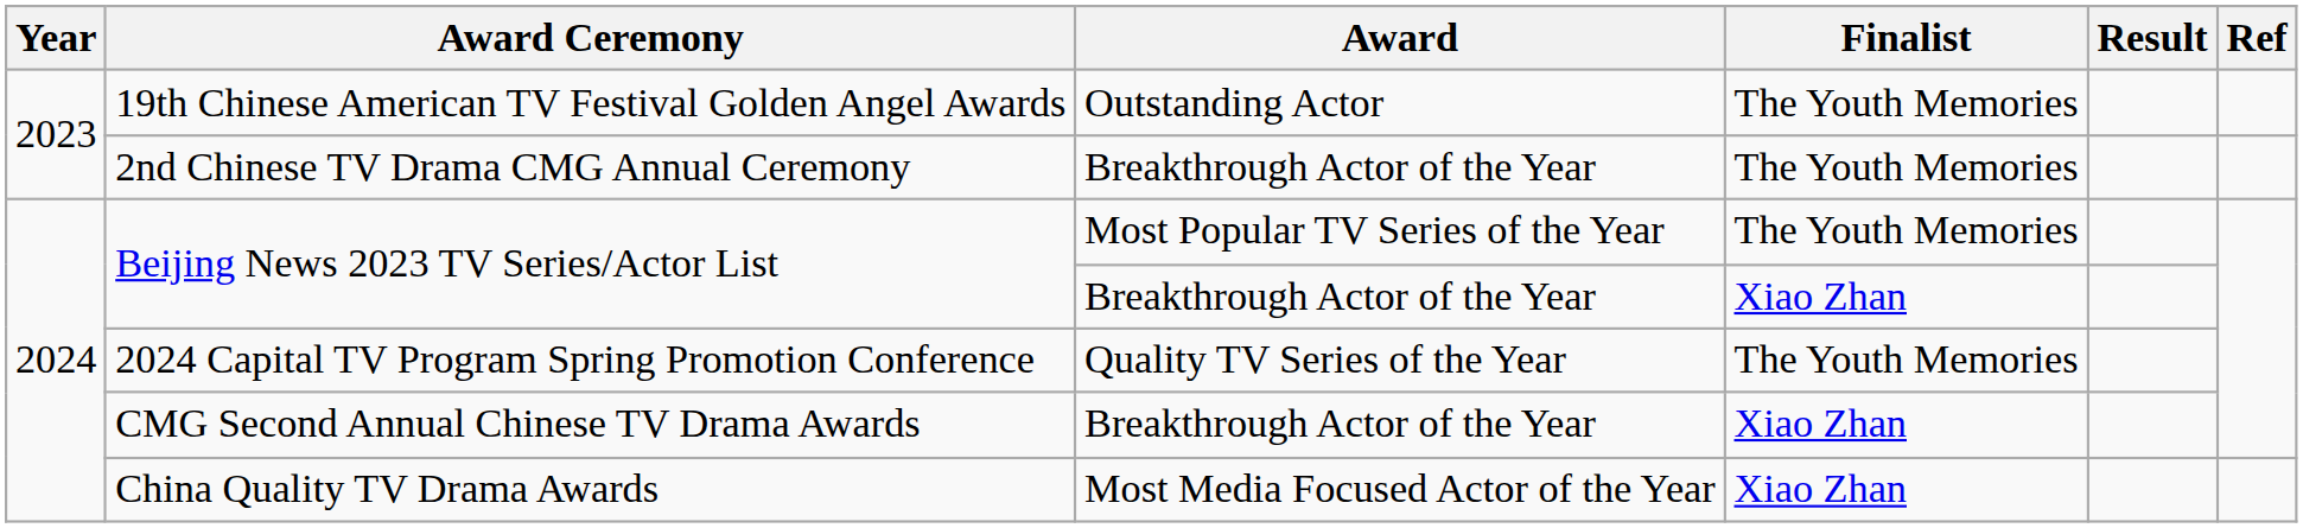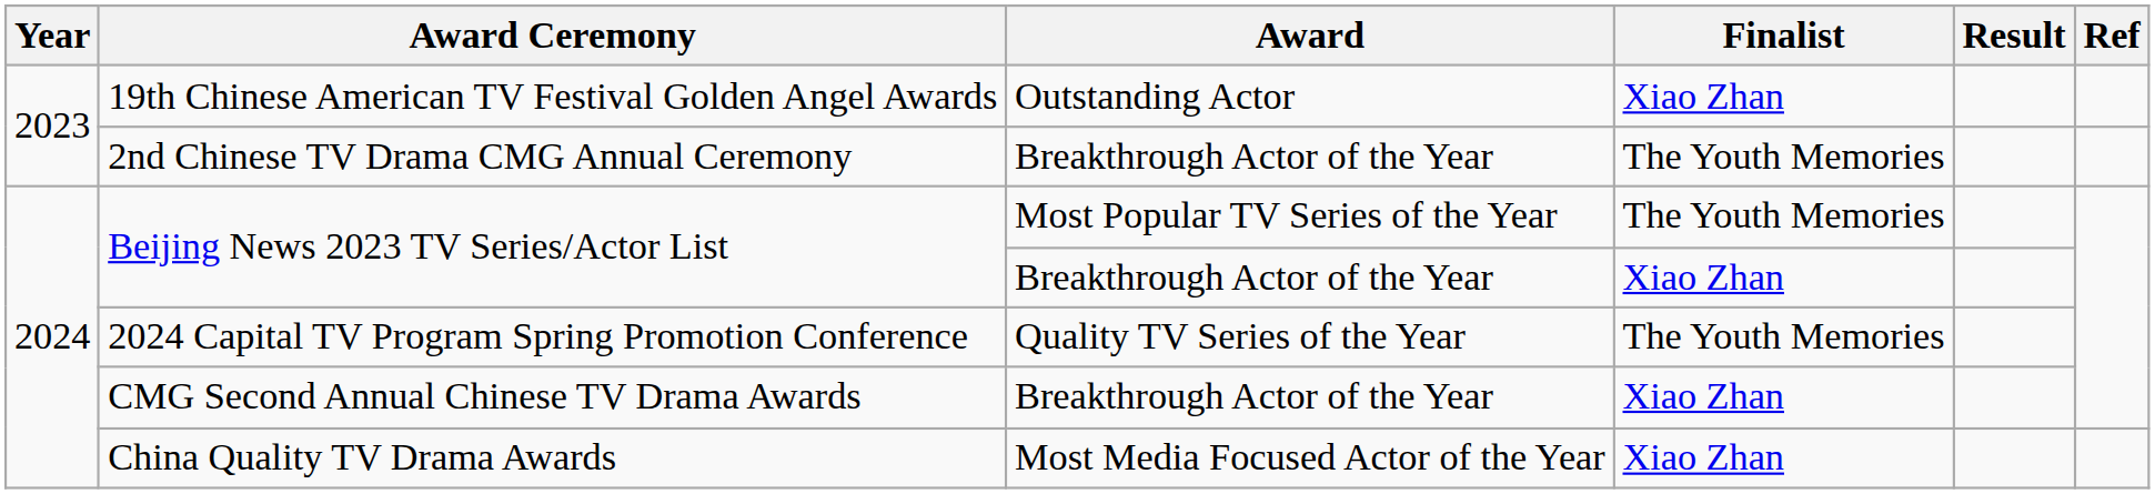19th Chinese American TV Festival Golden Angel Awards | Finalist: The Youth Memories -> Xiao Zhan
